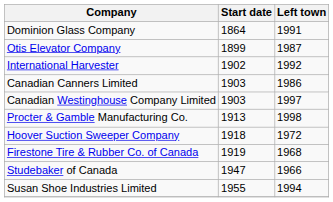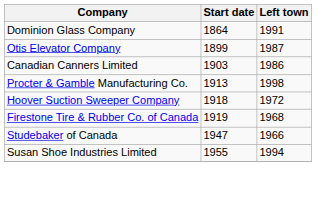- row: International Harvester | 1902 | 1992
- row: Canadian Westinghouse Company Limited | 1903 | 1997
